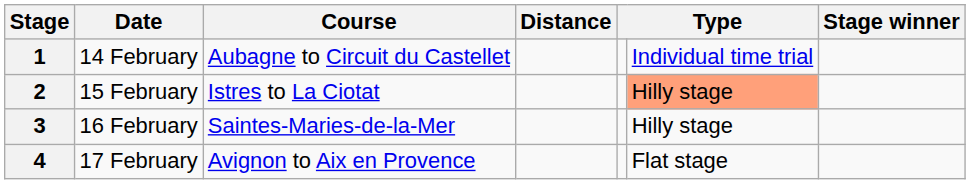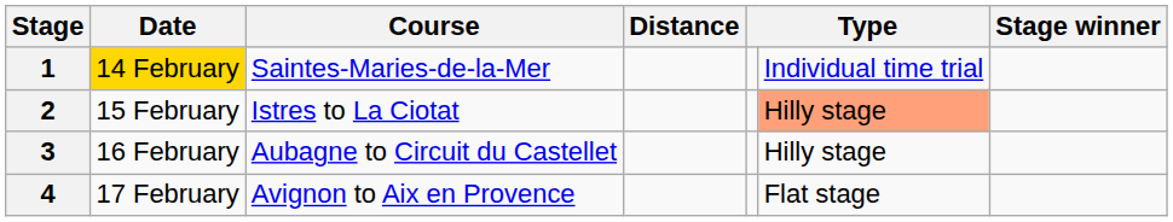1 | Date: no background -> gold background
1 | Course: Aubagne to Circuit du Castellet -> Saintes-Maries-de-la-Mer
3 | Course: Saintes-Maries-de-la-Mer -> Aubagne to Circuit du Castellet
